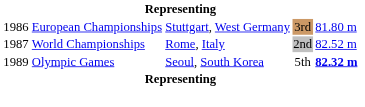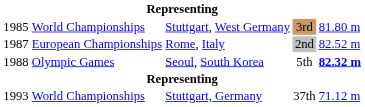Stuttgart, West Germany | column 1: 1986 -> 1985
Stuttgart, West Germany | column 2: European Championships -> World Championships
Rome, Italy | column 2: World Championships -> European Championships
Seoul, South Korea | column 1: 1989 -> 1988
+ row: 1993 | World Championships | Stuttgart, Germany | 37th | 71.12 m
